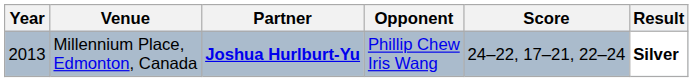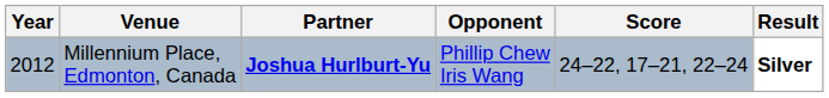Millennium Place, Edmonton, Canada | Year: 2013 -> 2012
